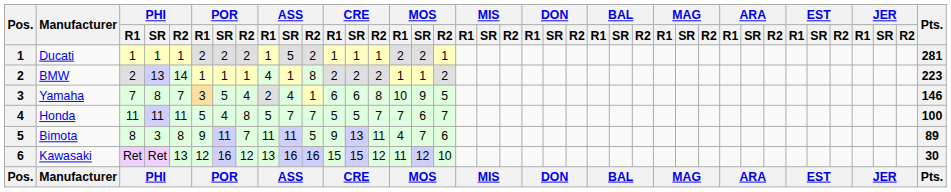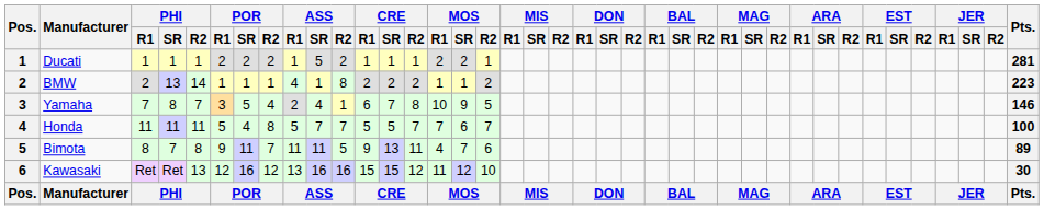Yamaha | CRE / SR: 6 -> 7
Bimota | PHI / SR: 3 -> 7
